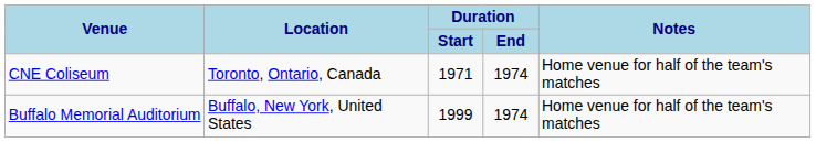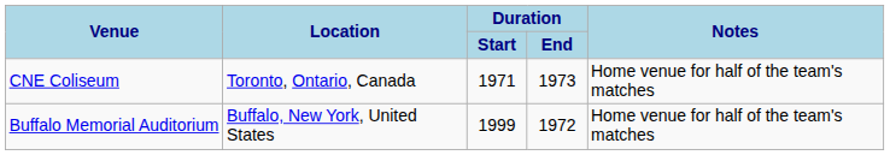CNE Coliseum | Duration / End: 1974 -> 1973
Buffalo Memorial Auditorium | Duration / End: 1974 -> 1972
